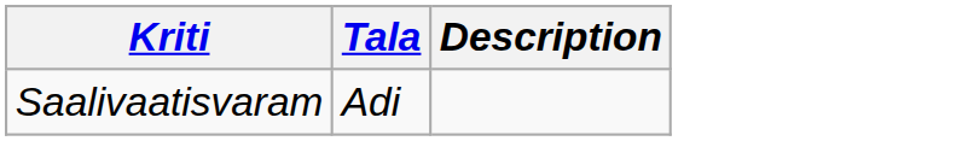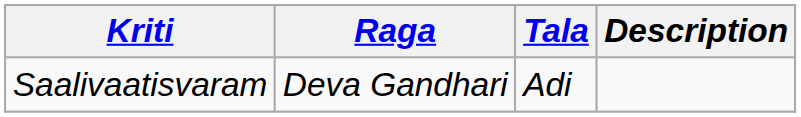+ column: Raga | Deva Gandhari
